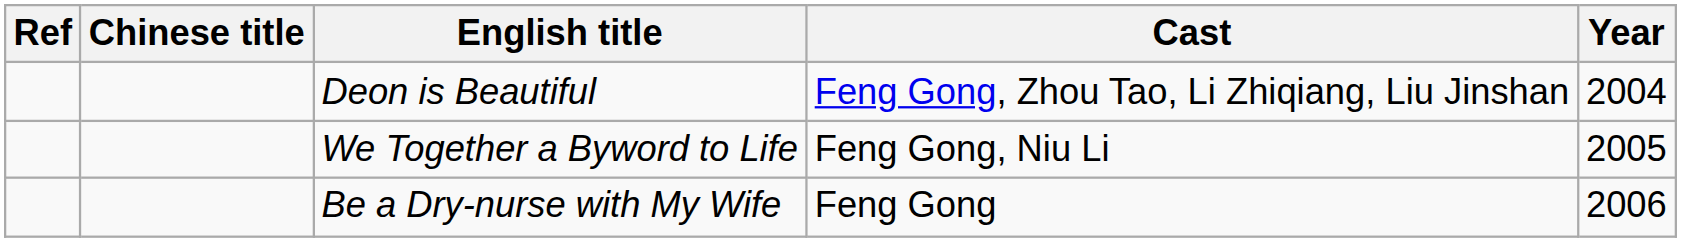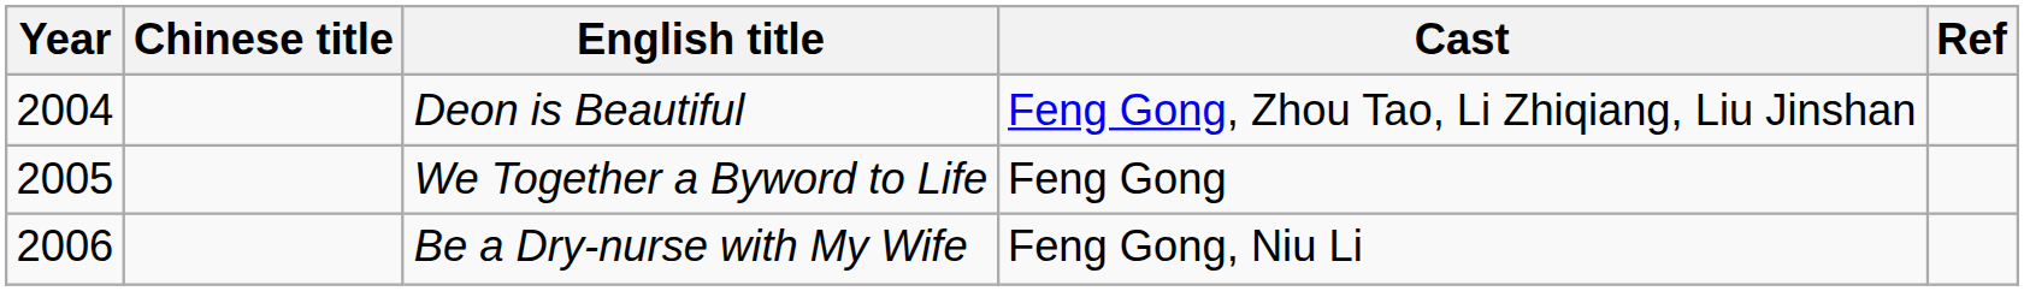columns swapped: Year <-> Ref
We Together a Byword to Life | Cast: Feng Gong, Niu Li -> Feng Gong
Be a Dry-nurse with My Wife | Cast: Feng Gong -> Feng Gong, Niu Li
